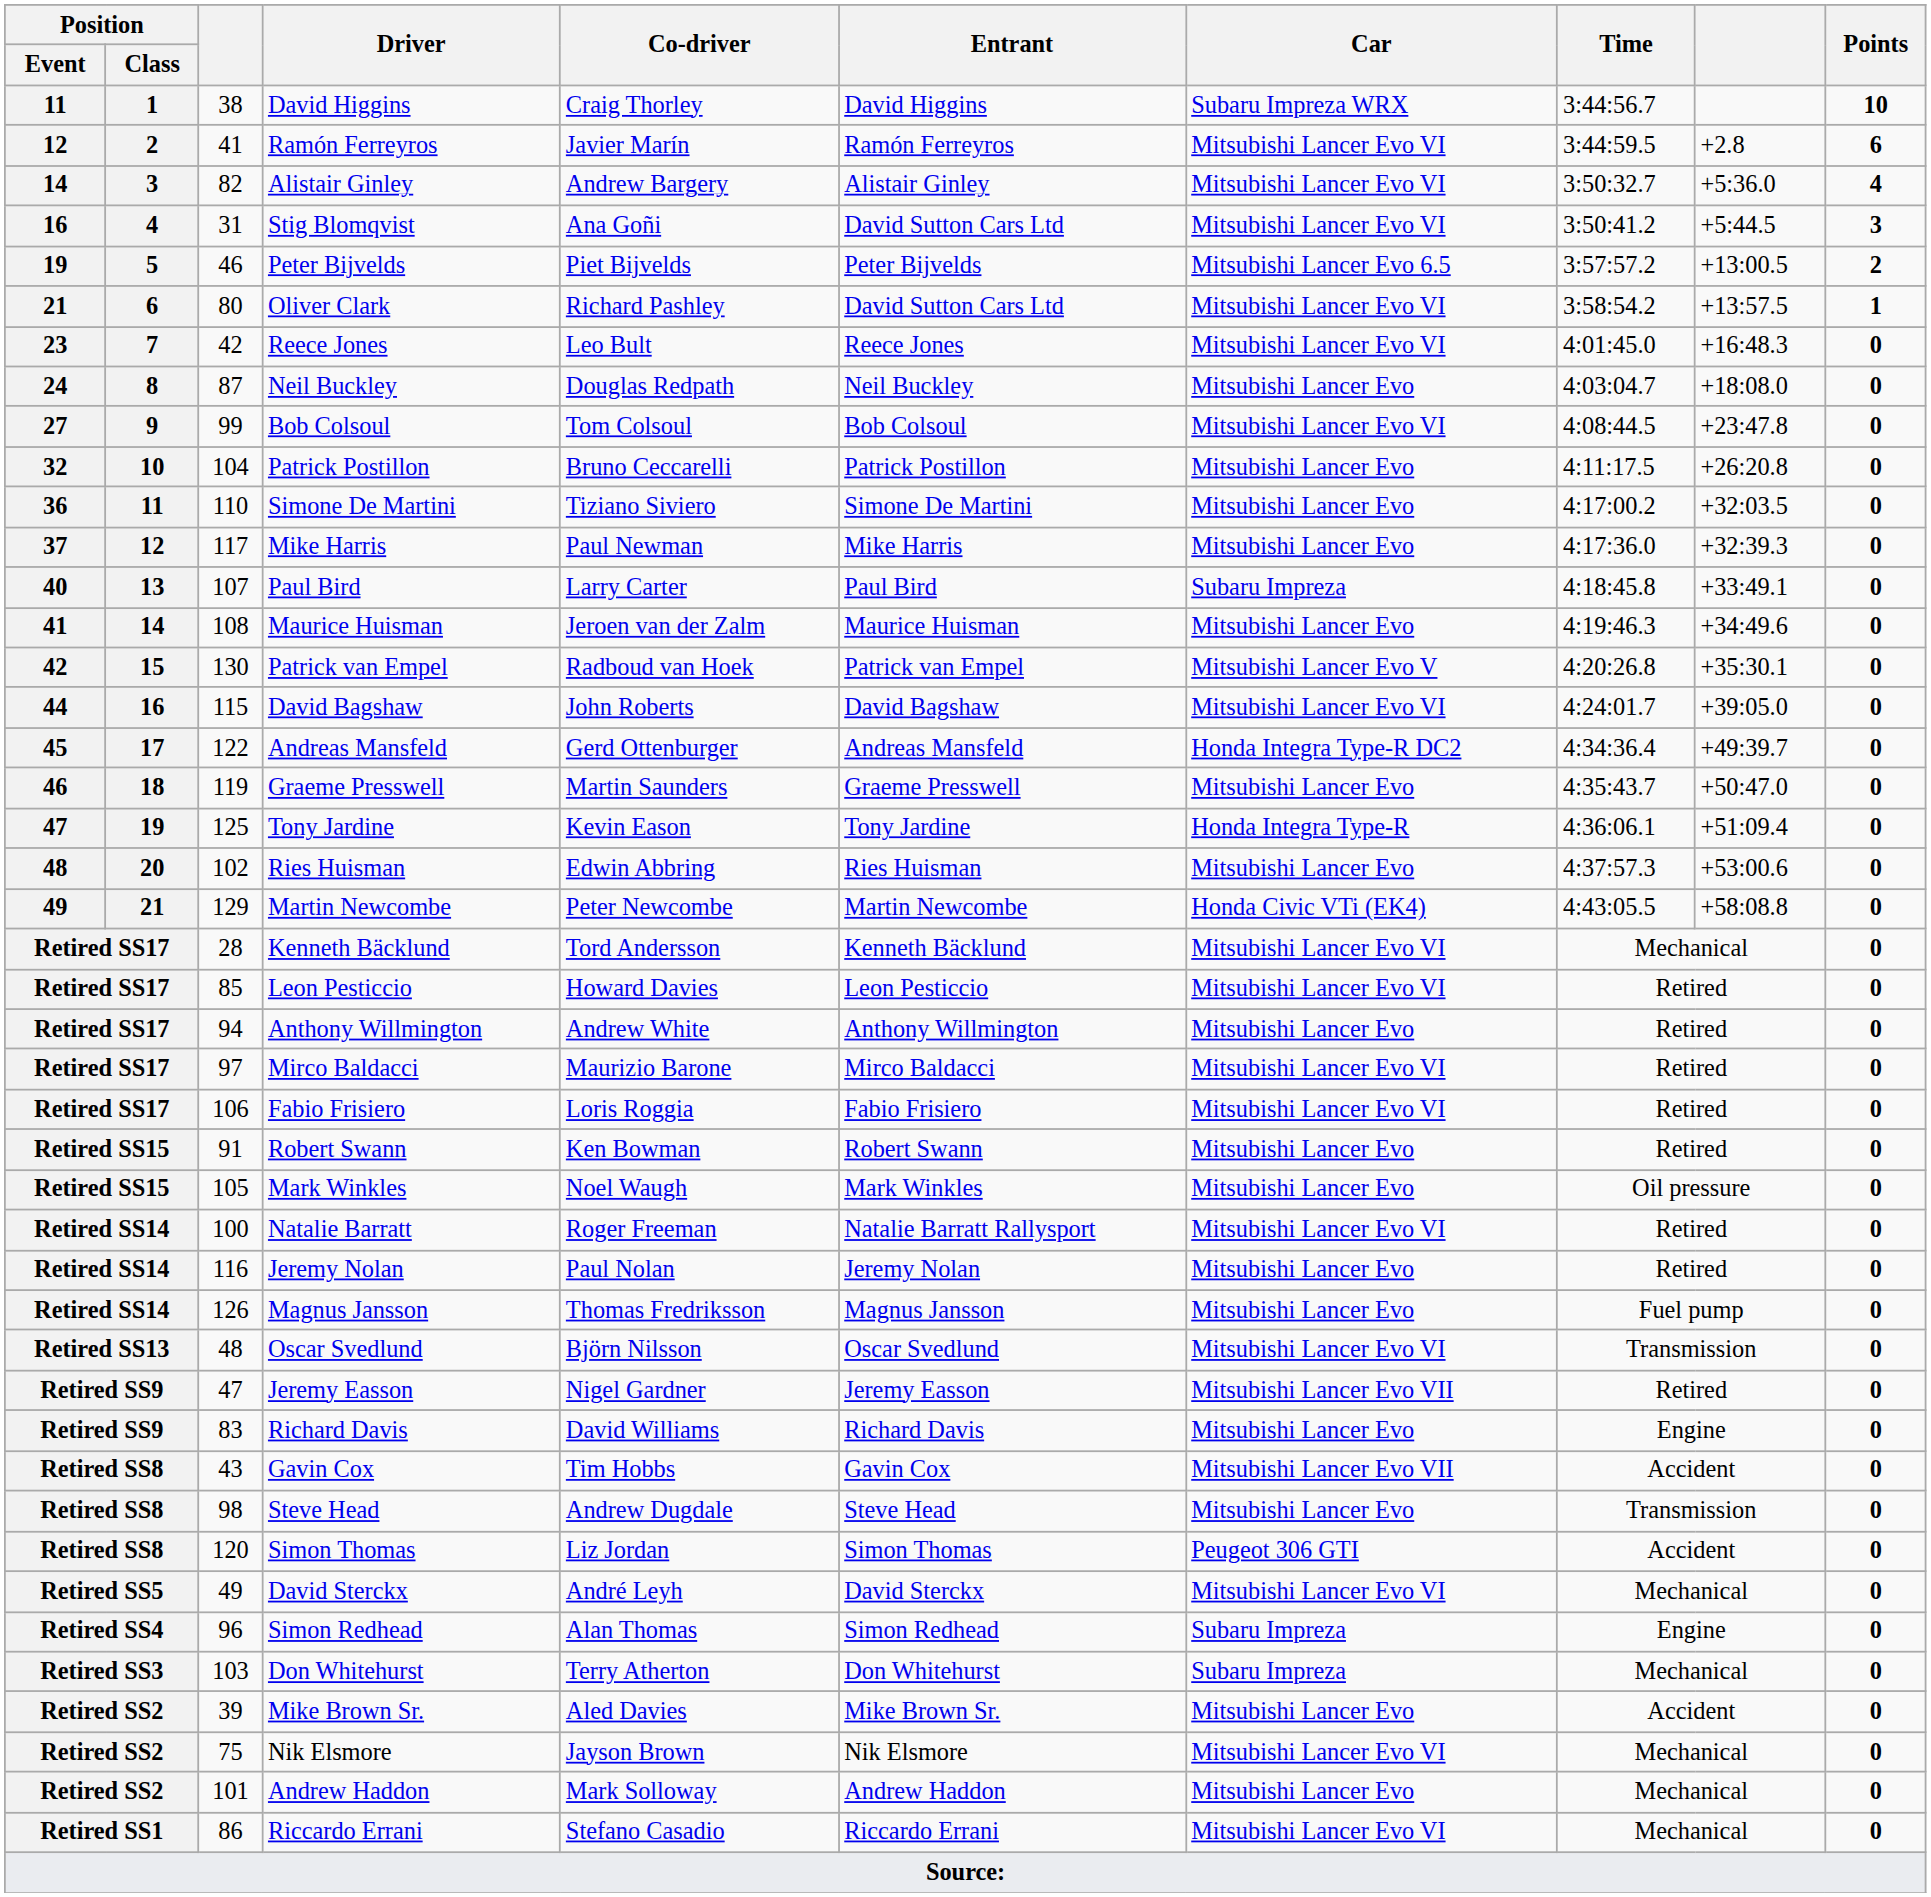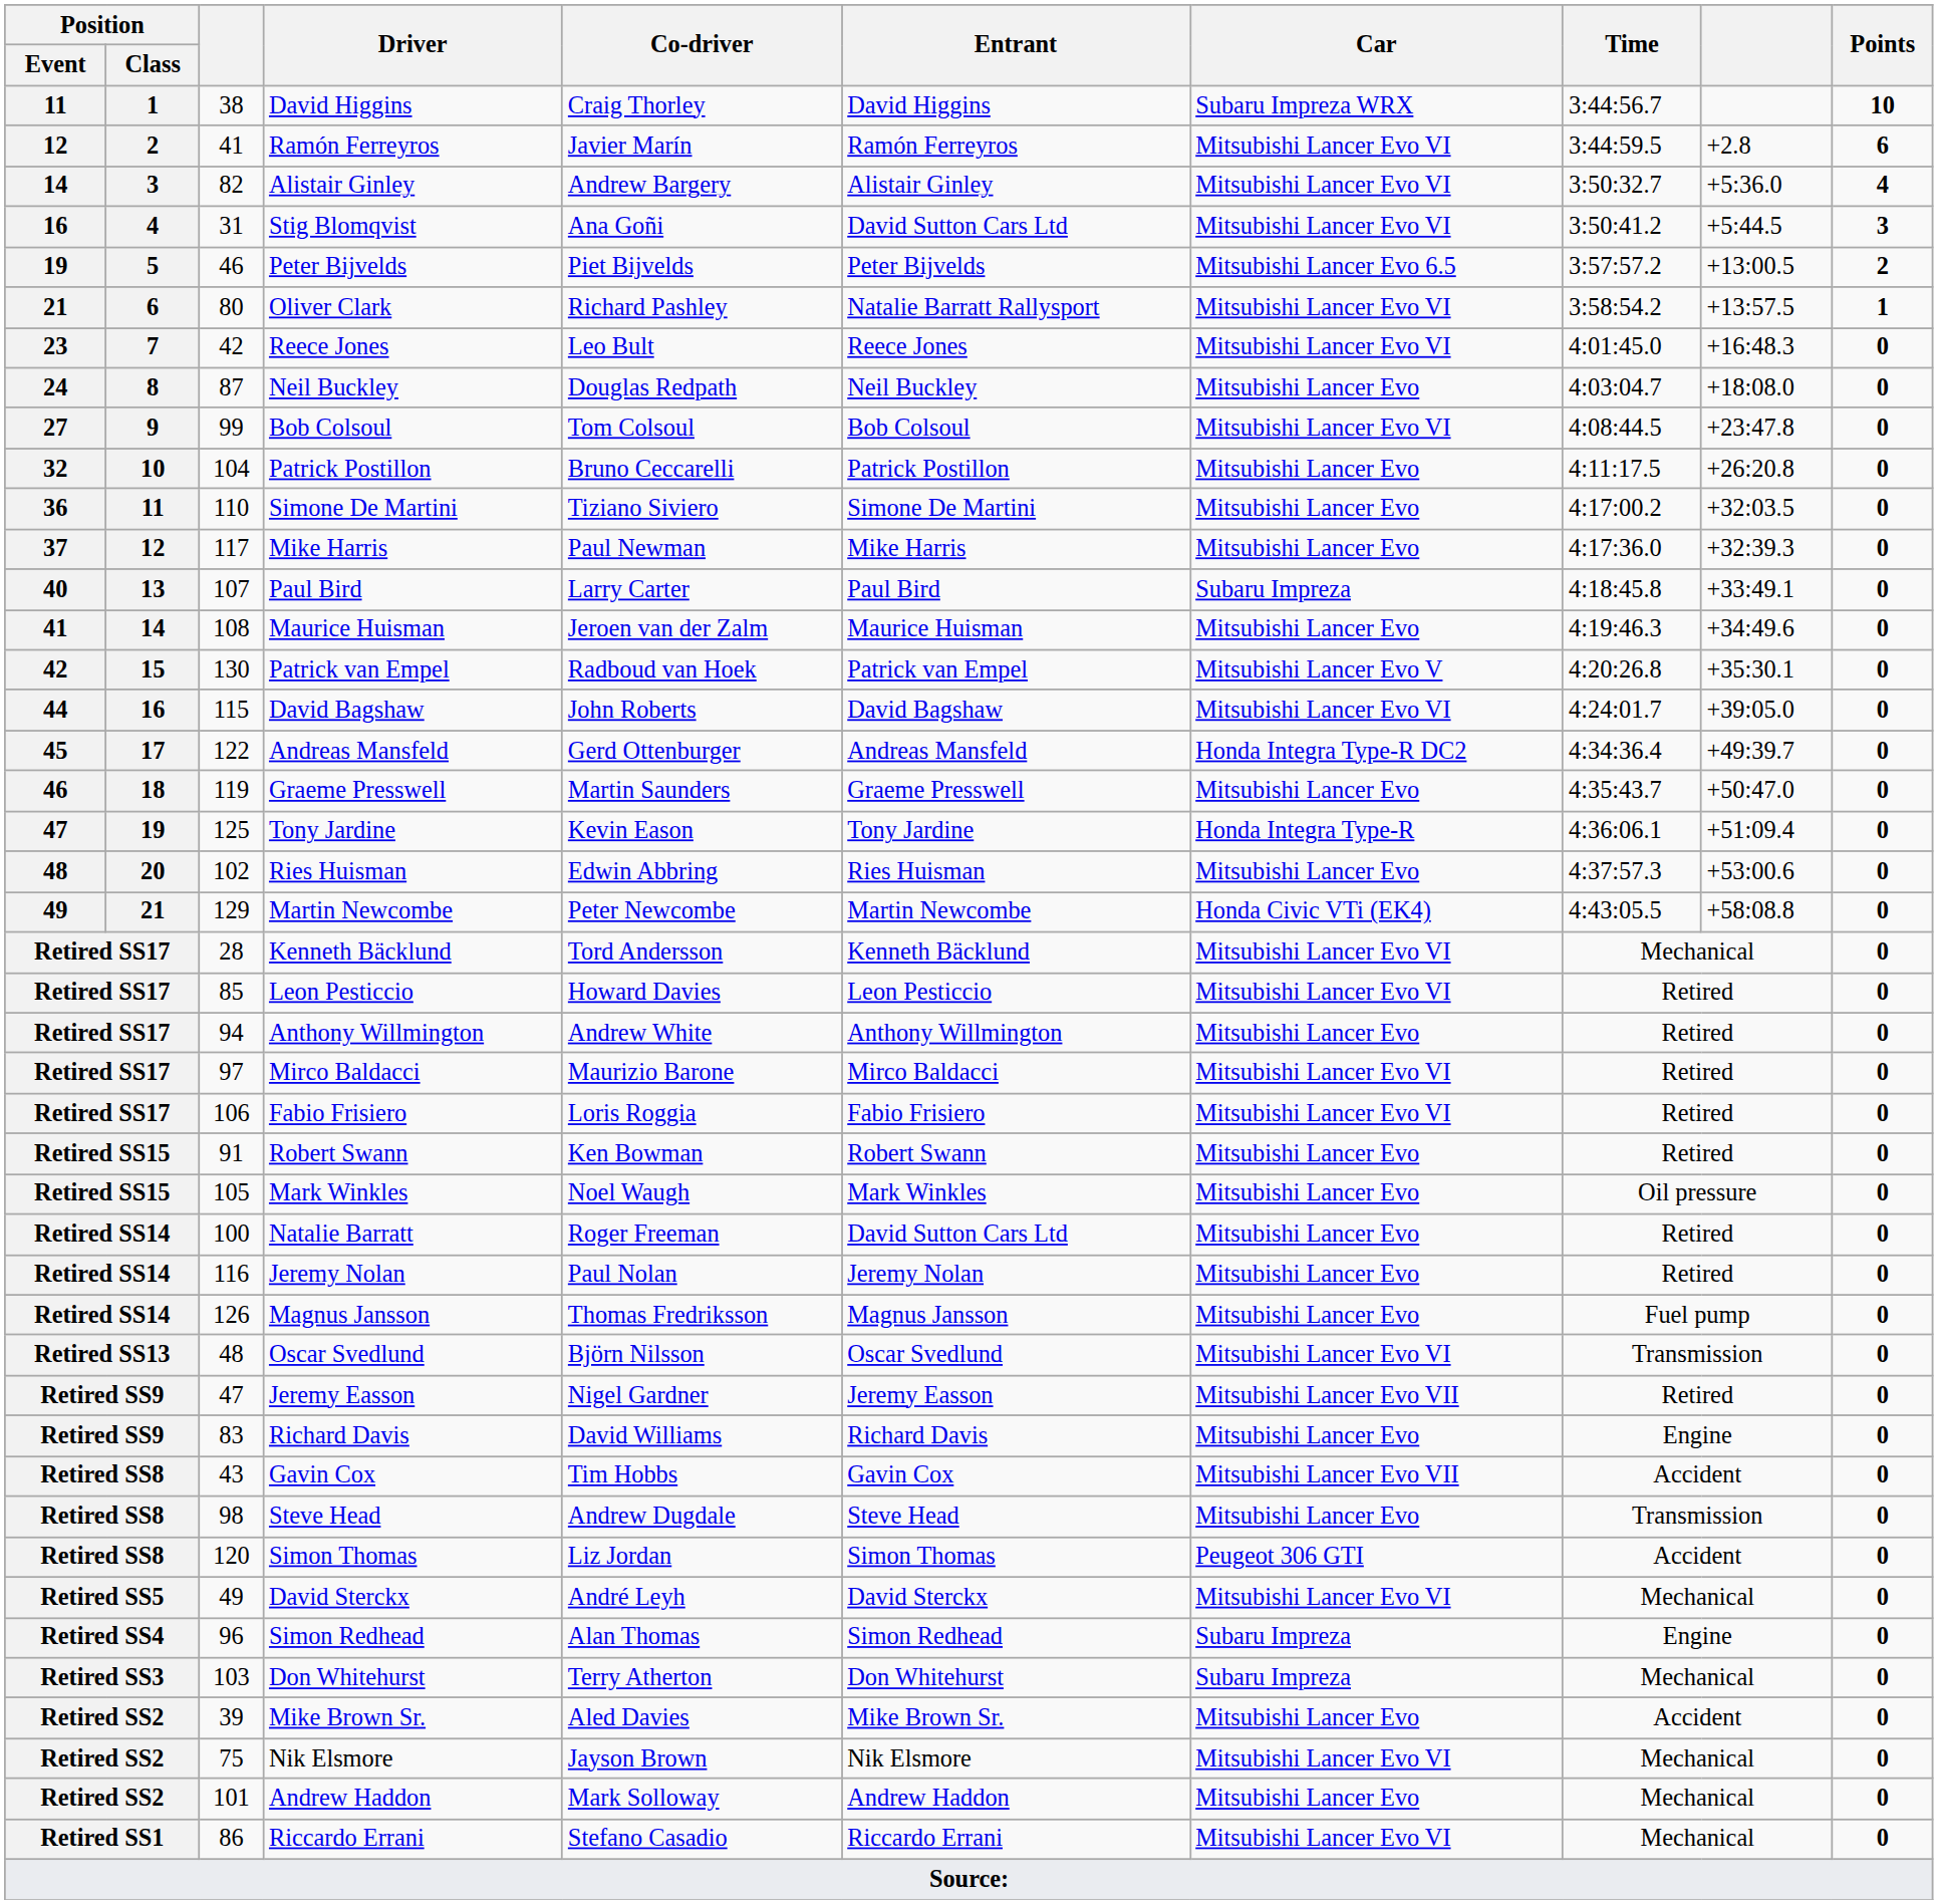Oliver Clark | Entrant: David Sutton Cars Ltd -> Natalie Barratt Rallysport
Natalie Barratt | Entrant: Natalie Barratt Rallysport -> David Sutton Cars Ltd
Natalie Barratt | Car: Mitsubishi Lancer Evo VI -> Mitsubishi Lancer Evo
